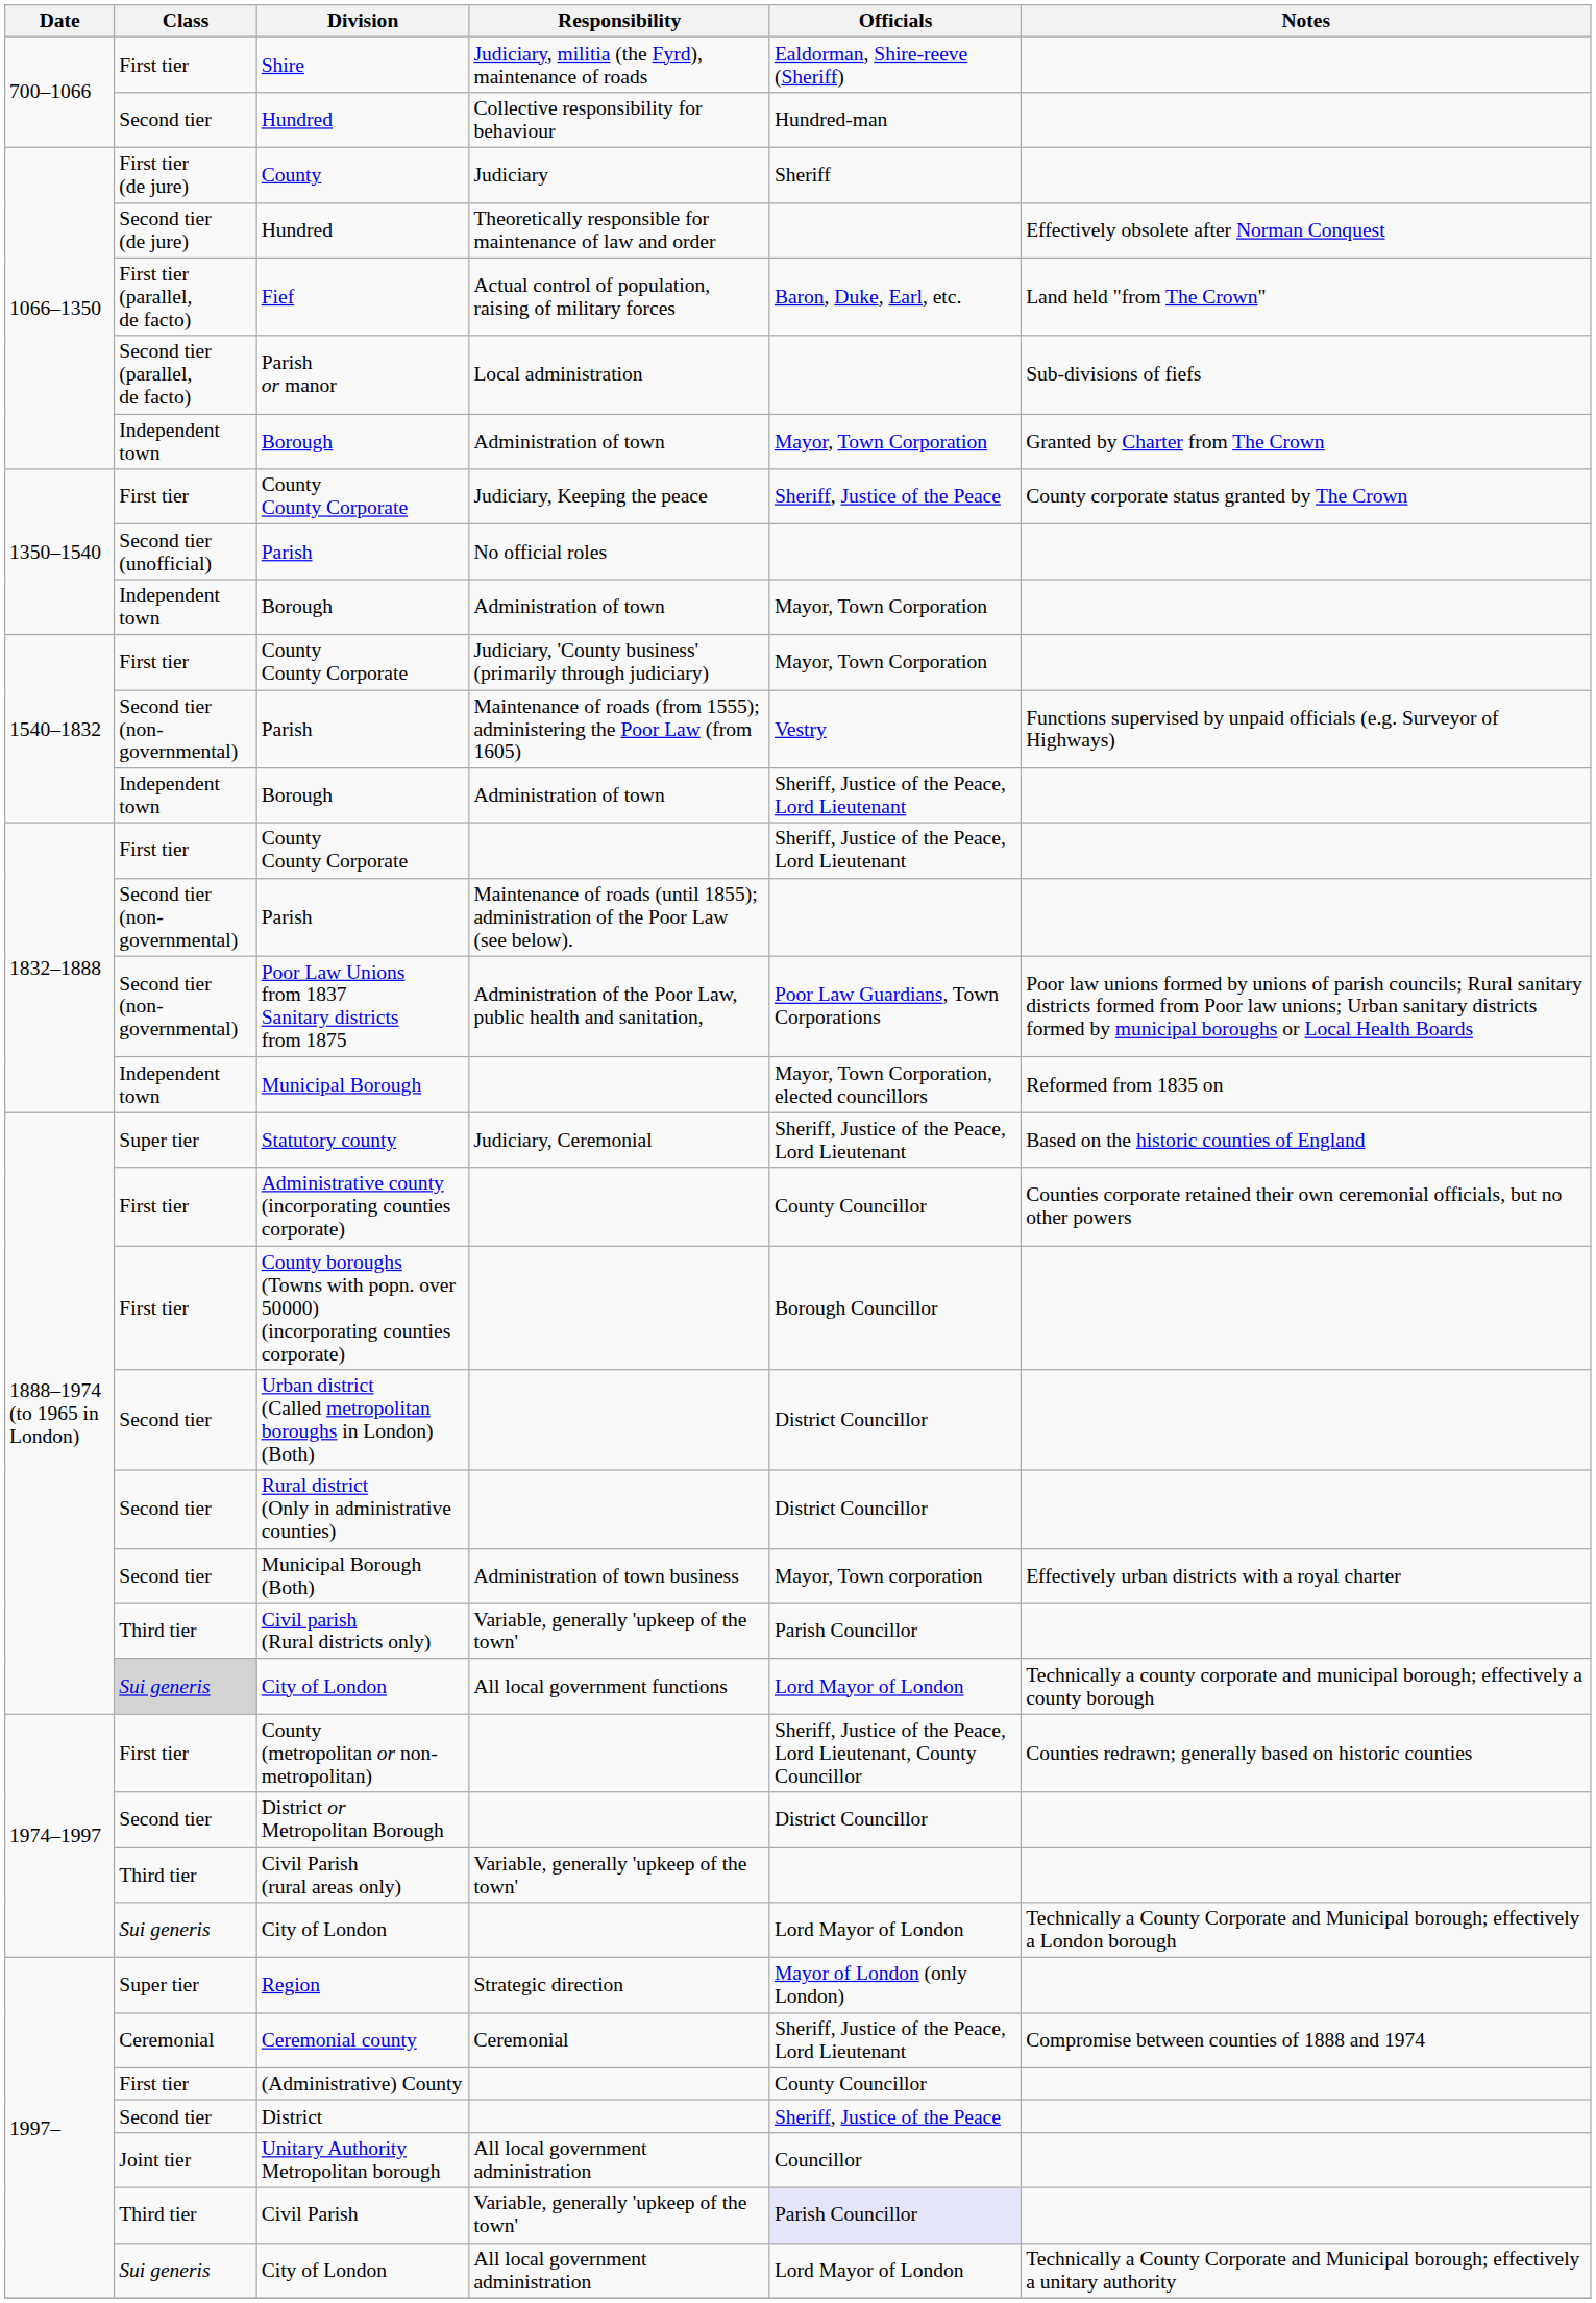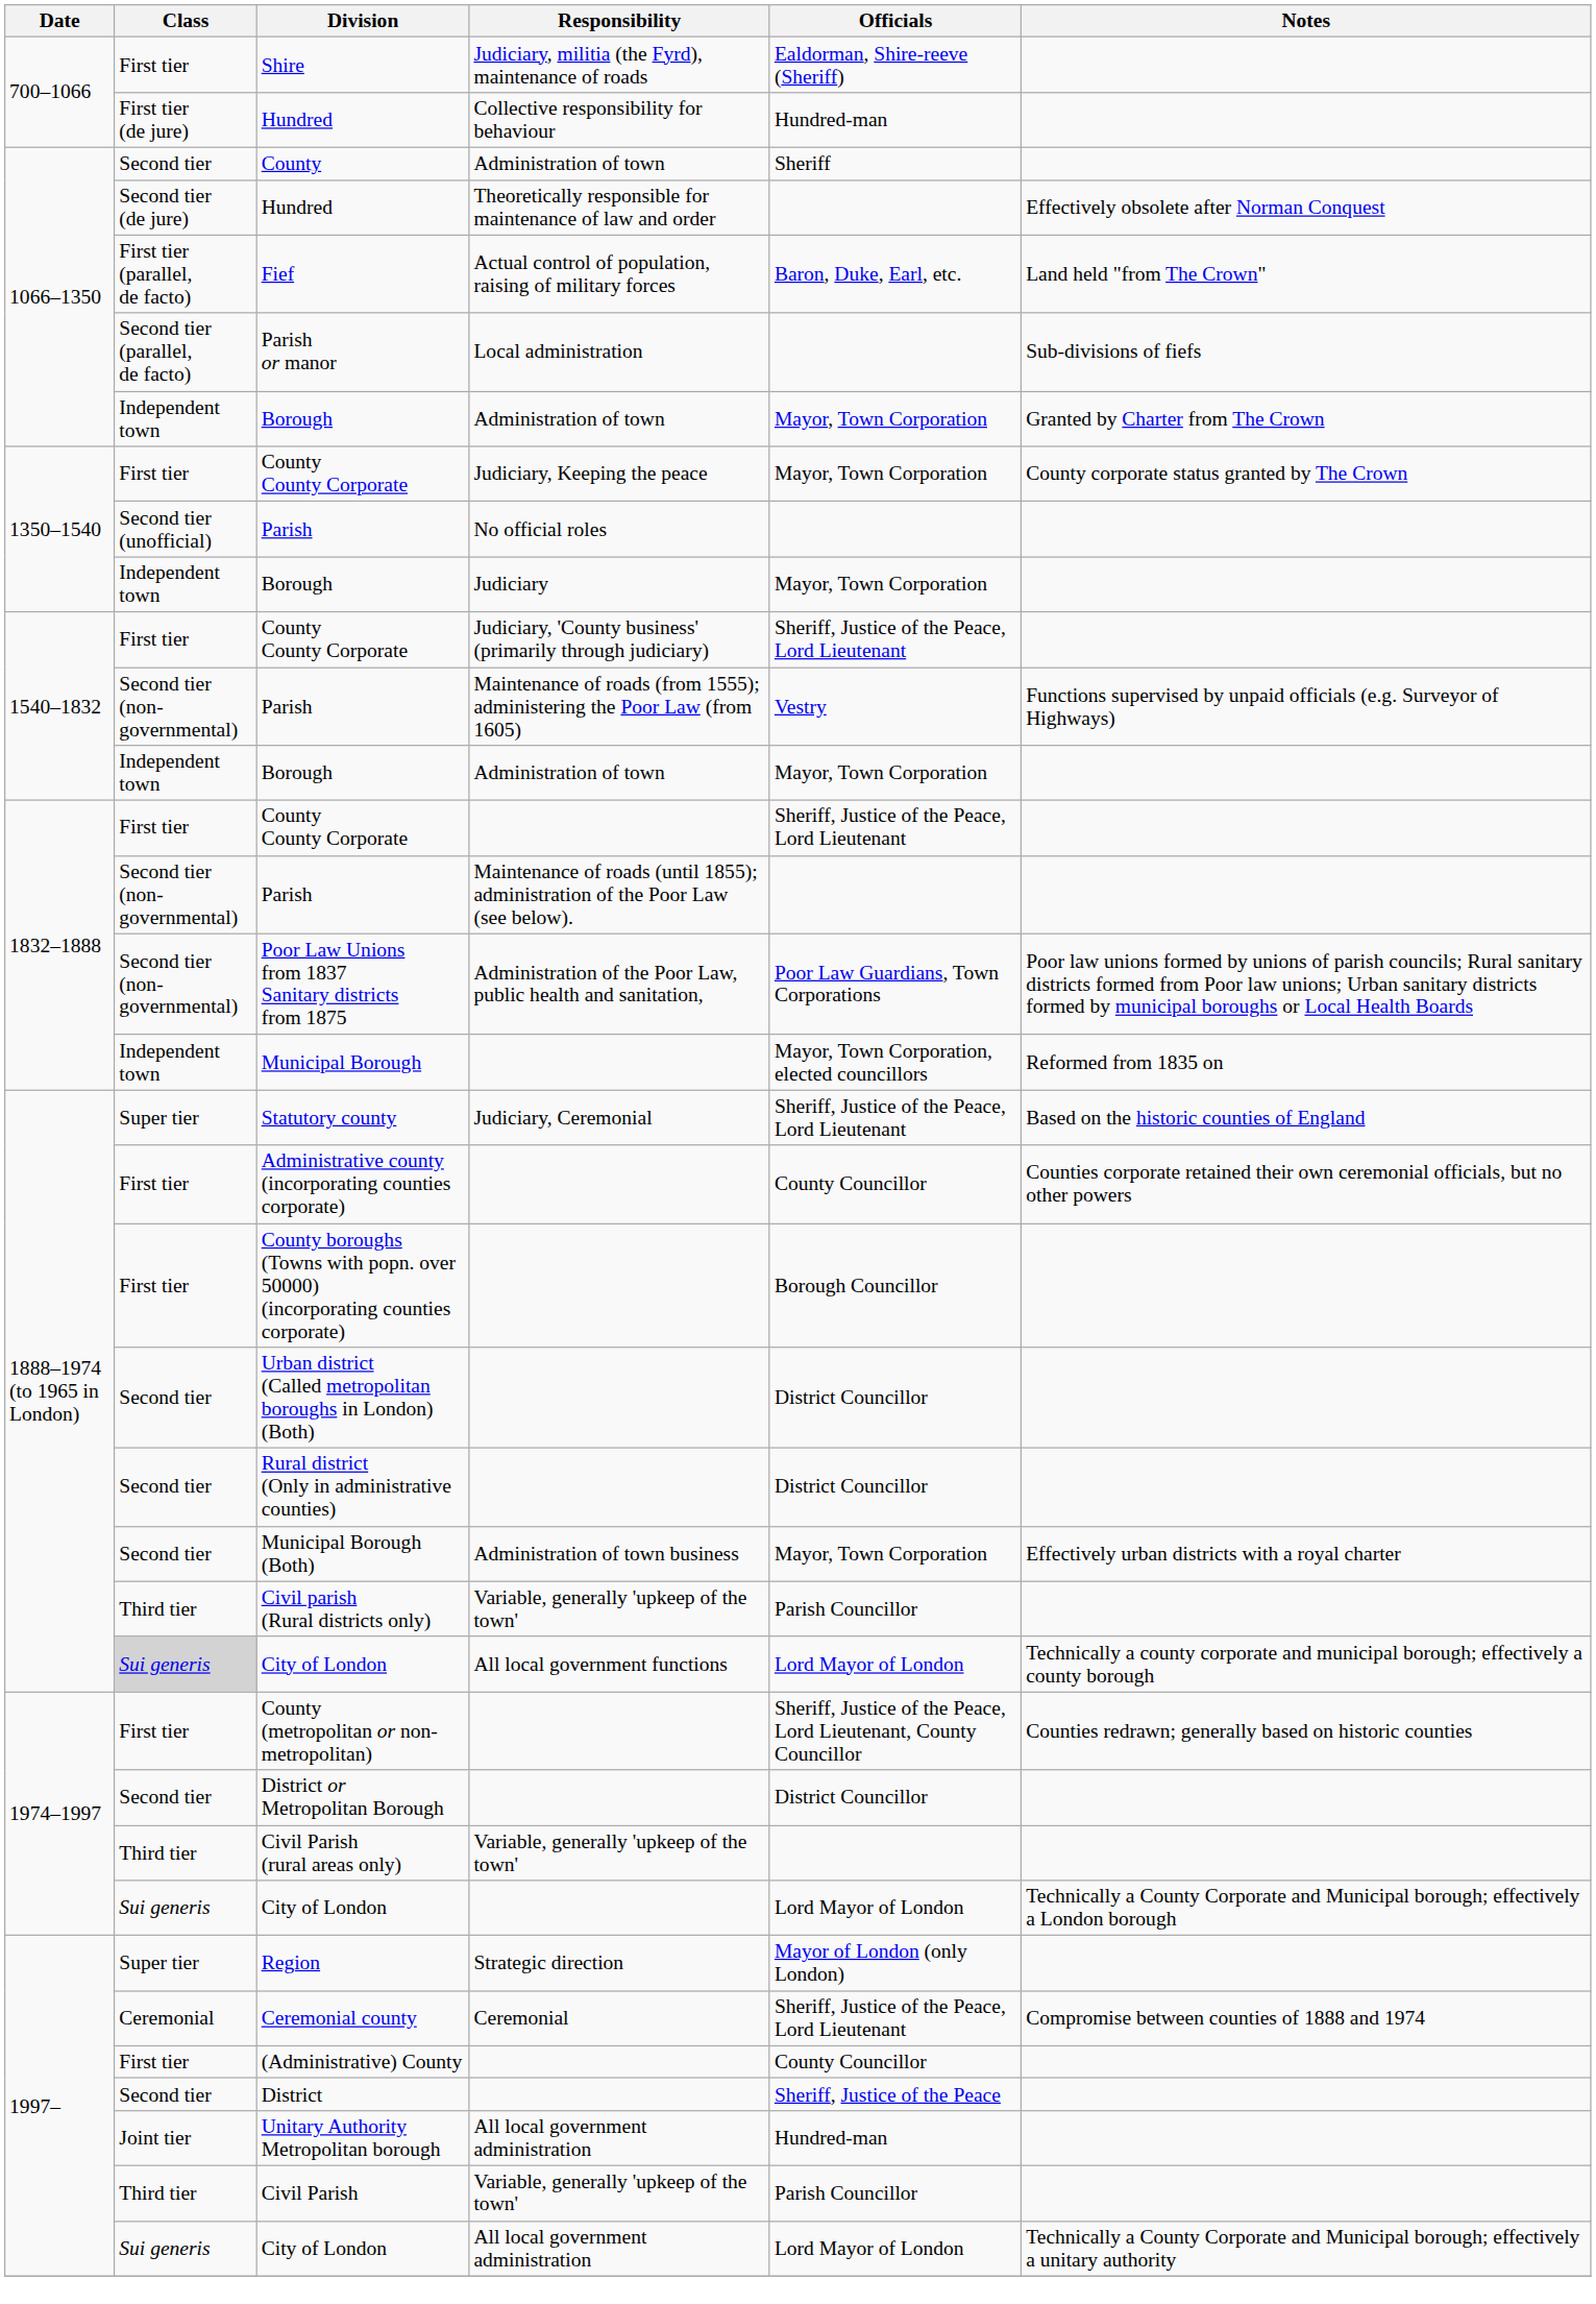700–1066 / Hundred | Class: Second tier -> First tier (de jure)
County | Class: First tier (de jure) -> Second tier
County | Responsibility: Judiciary -> Administration of town
1350–1540 / County County Corporate | Officials: Sheriff, Justice of the Peace -> Mayor, Town Corporation
1350–1540 / Borough | Responsibility: Administration of town -> Judiciary
1540–1832 / County County Corporate | Officials: Mayor, Town Corporation -> Sheriff, Justice of the Peace, Lord Lieutenant
1540–1832 / Borough | Officials: Sheriff, Justice of the Peace, Lord Lieutenant -> Mayor, Town Corporation
Municipal Borough (Both) | Officials: Mayor, Town corporation -> Mayor, Town Corporation
Unitary Authority Metropolitan borough | Officials: Councillor -> Hundred-man
Civil Parish | Officials: lavender background -> no background
